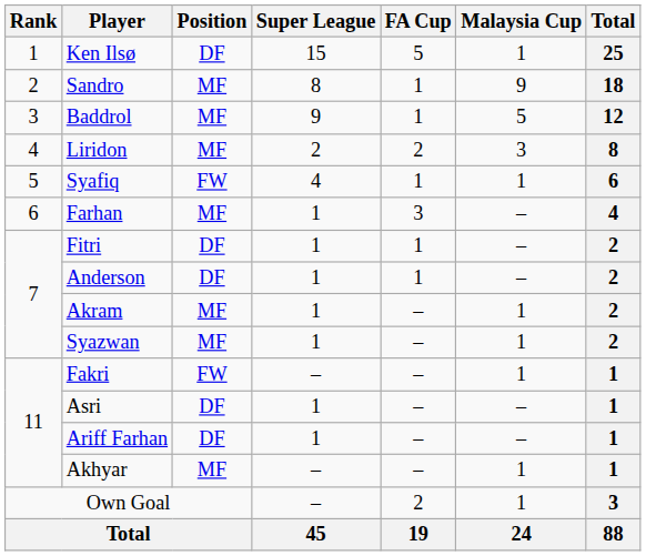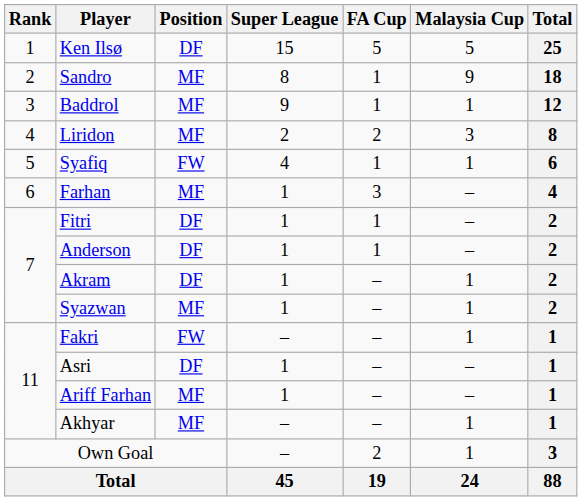Ken Ilsø | Malaysia Cup: 1 -> 5
Baddrol | Malaysia Cup: 5 -> 1
Akram | Position: MF -> DF
Ariff Farhan | Position: DF -> MF
